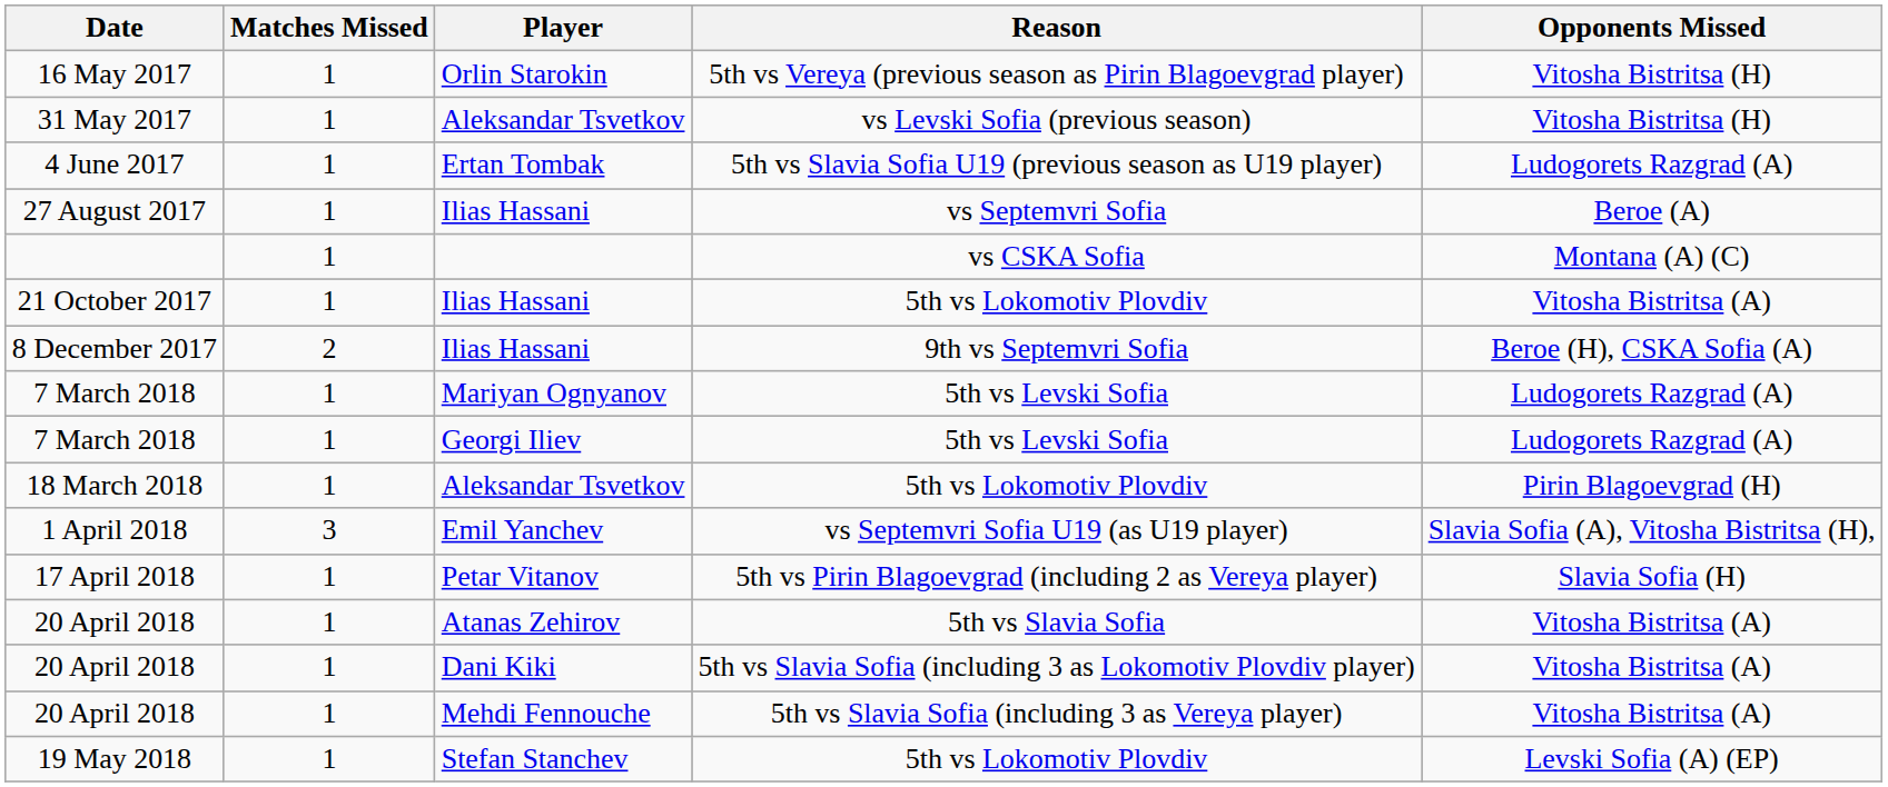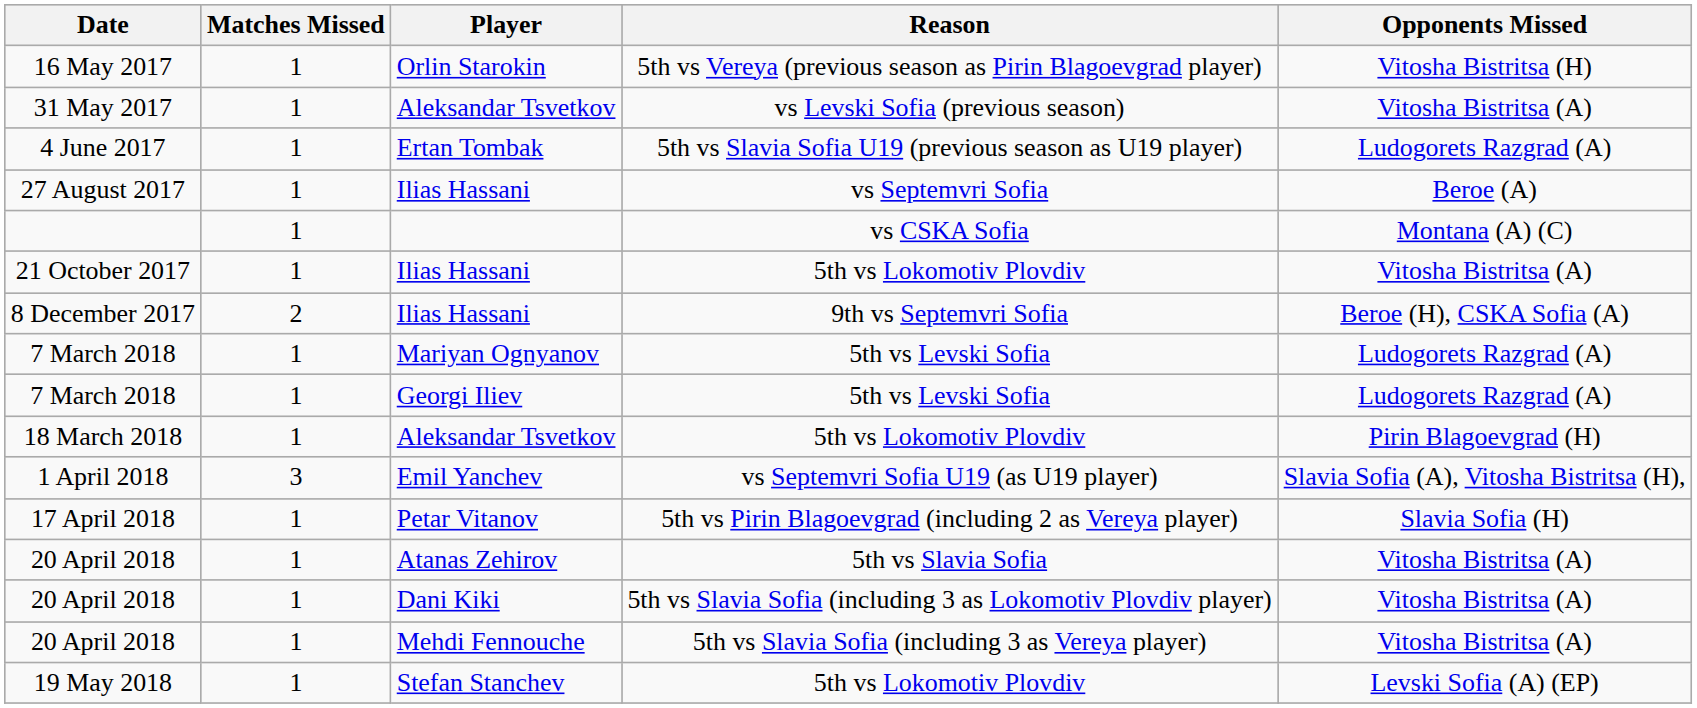31 May 2017 | Opponents Missed: Vitosha Bistritsa (H) -> Vitosha Bistritsa (A)
